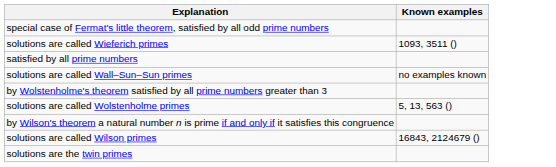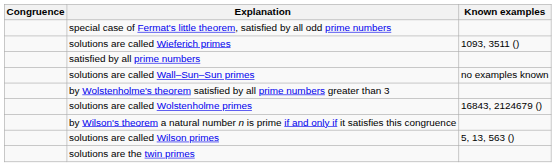+ column: Congruence
solutions are called Wolstenholme primes | Known examples: 5, 13, 563 () -> 16843, 2124679 ()
solutions are called Wilson primes | Known examples: 16843, 2124679 () -> 5, 13, 563 ()
